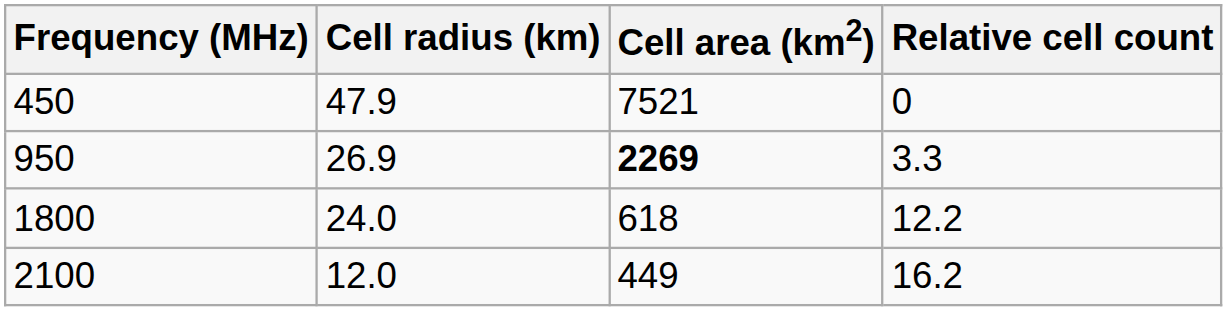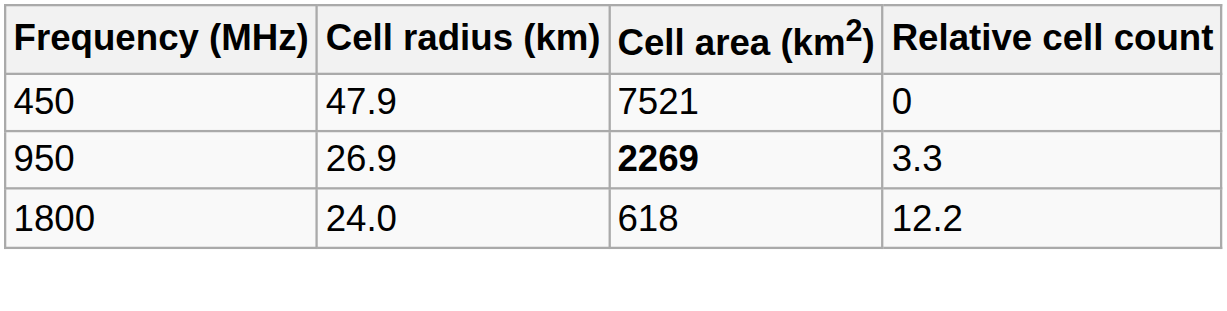- row: 2100 | 12.0 | 449 | 16.2
